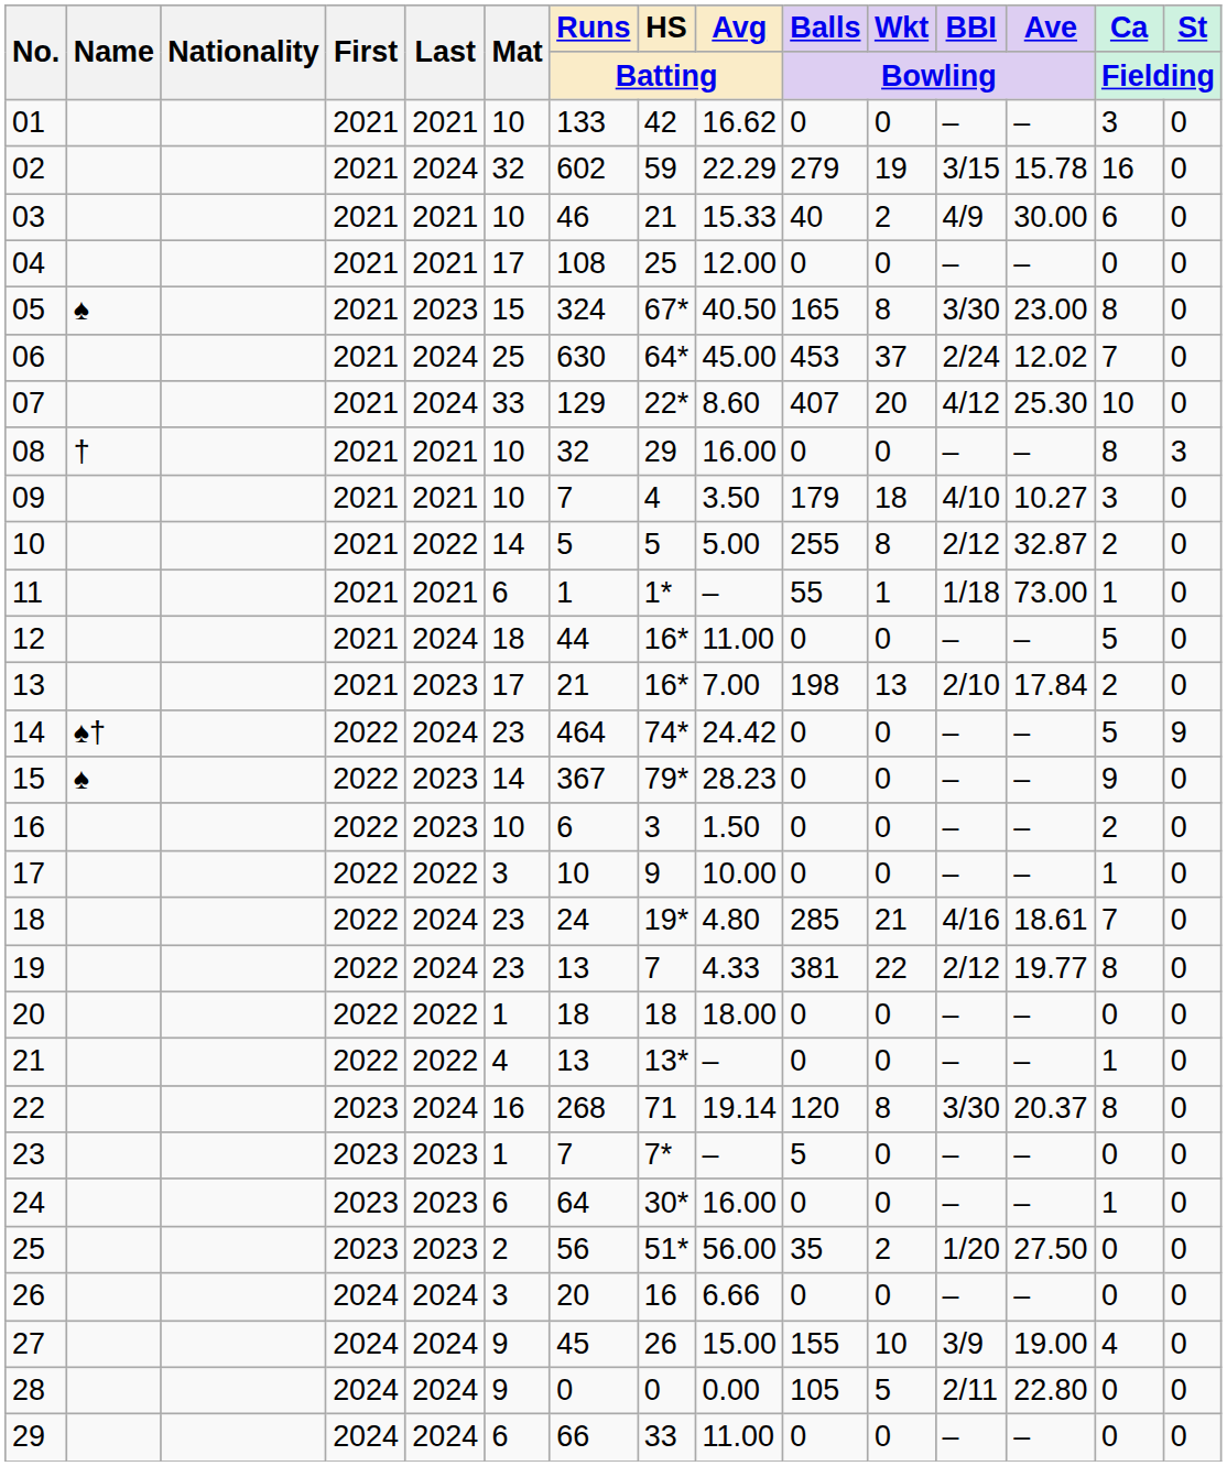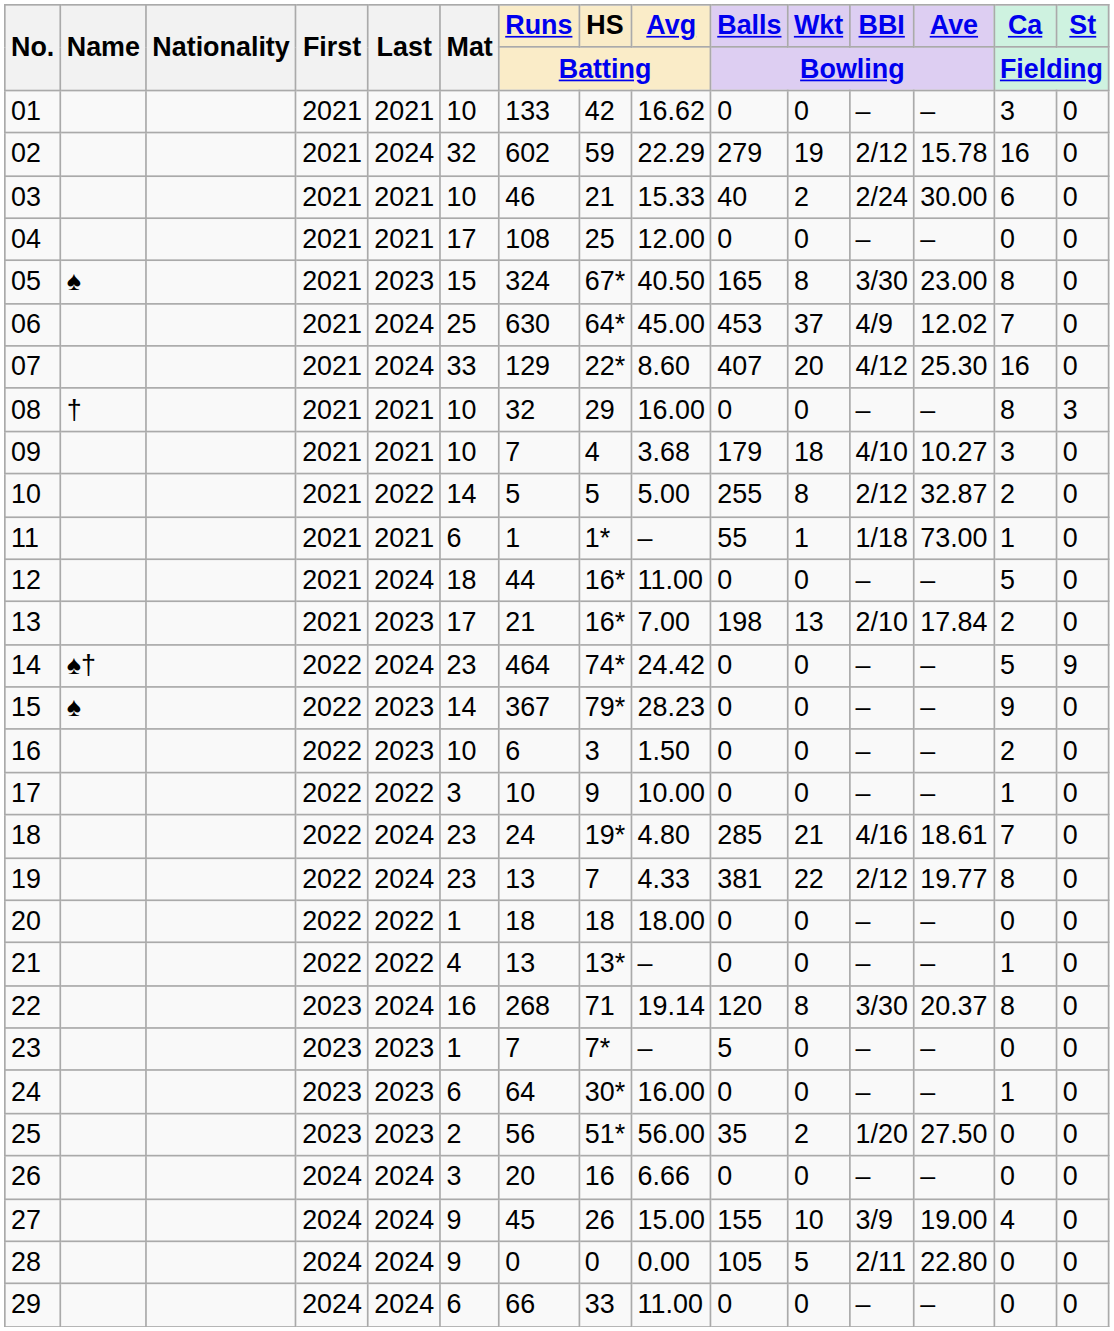02 | BBI / Bowling: 3/15 -> 2/12
03 | BBI / Bowling: 4/9 -> 2/24
06 | BBI / Bowling: 2/24 -> 4/9
07 | Ca / Fielding: 10 -> 16
09 | Avg / Batting: 3.50 -> 3.68
